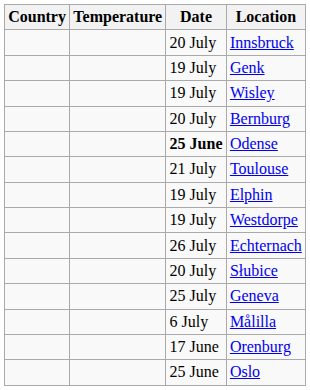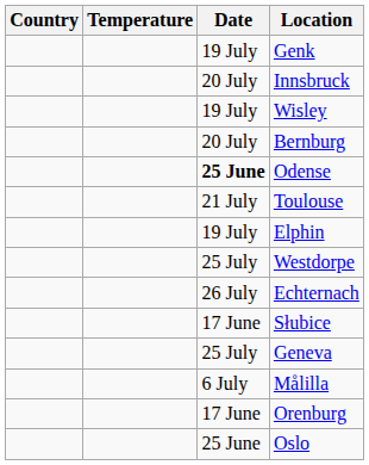rows swapped: Innsbruck <-> Genk
Westdorpe | Date: 19 July -> 25 July
Słubice | Date: 20 July -> 17 June
